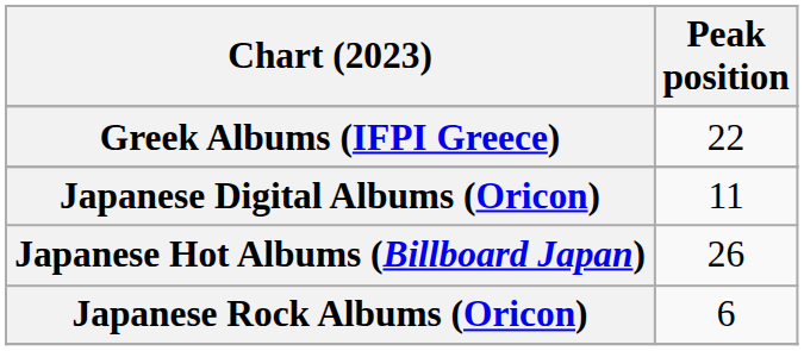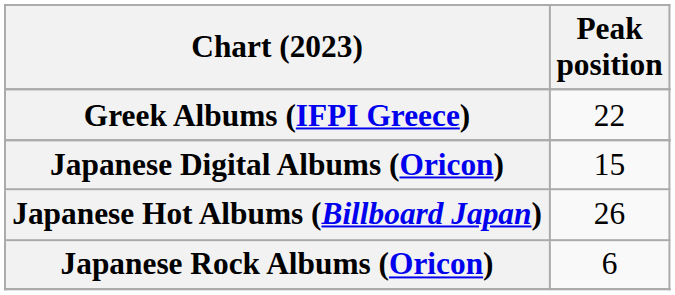Japanese Digital Albums (Oricon) | Peak position: 11 -> 15
